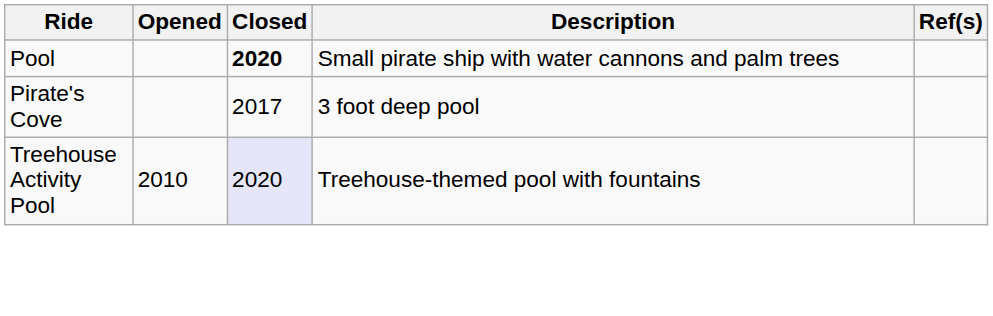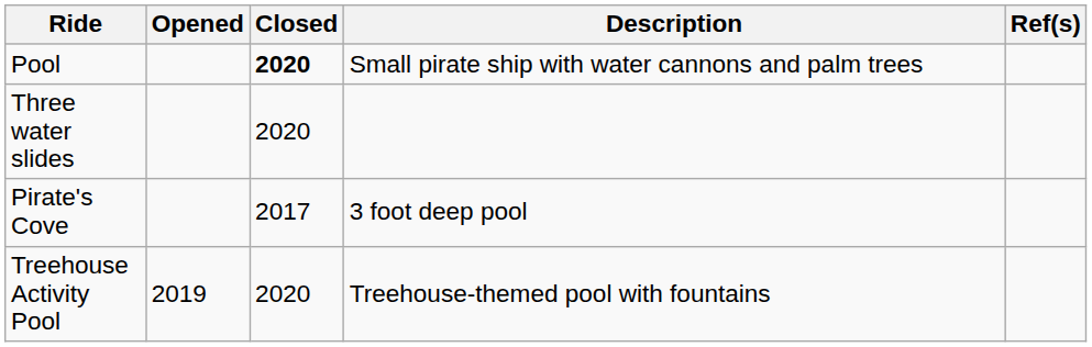+ row: Three water slides | 2020
Treehouse Activity Pool | Opened: 2010 -> 2019
Treehouse Activity Pool | Closed: lavender background -> no background
